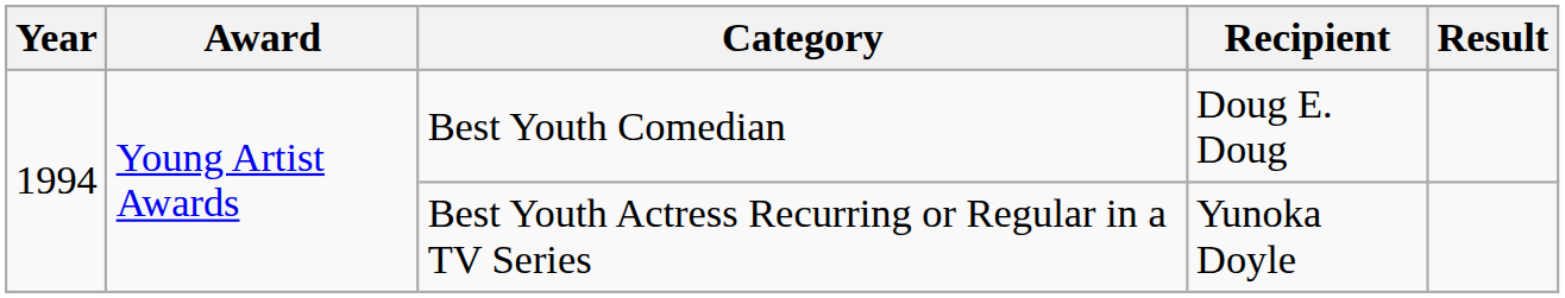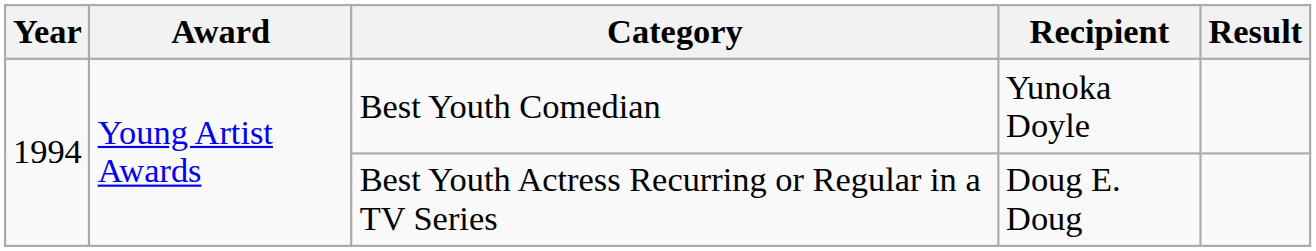Best Youth Comedian | Recipient: Doug E. Doug -> Yunoka Doyle
Best Youth Actress Recurring or Regular in a TV Series | Recipient: Yunoka Doyle -> Doug E. Doug
